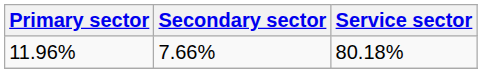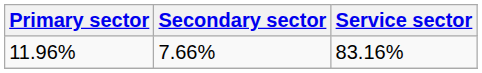11.96% | Service sector: 80.18% -> 83.16%
